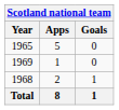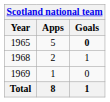1965 | Goals: normal -> bold
rows swapped: 1968 <-> 1969
